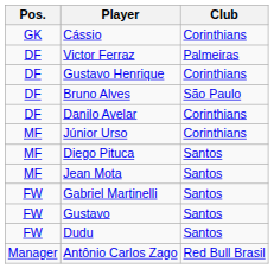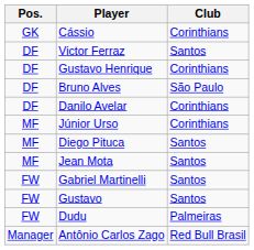Victor Ferraz | Club: Palmeiras -> Santos
Dudu | Club: Santos -> Palmeiras
